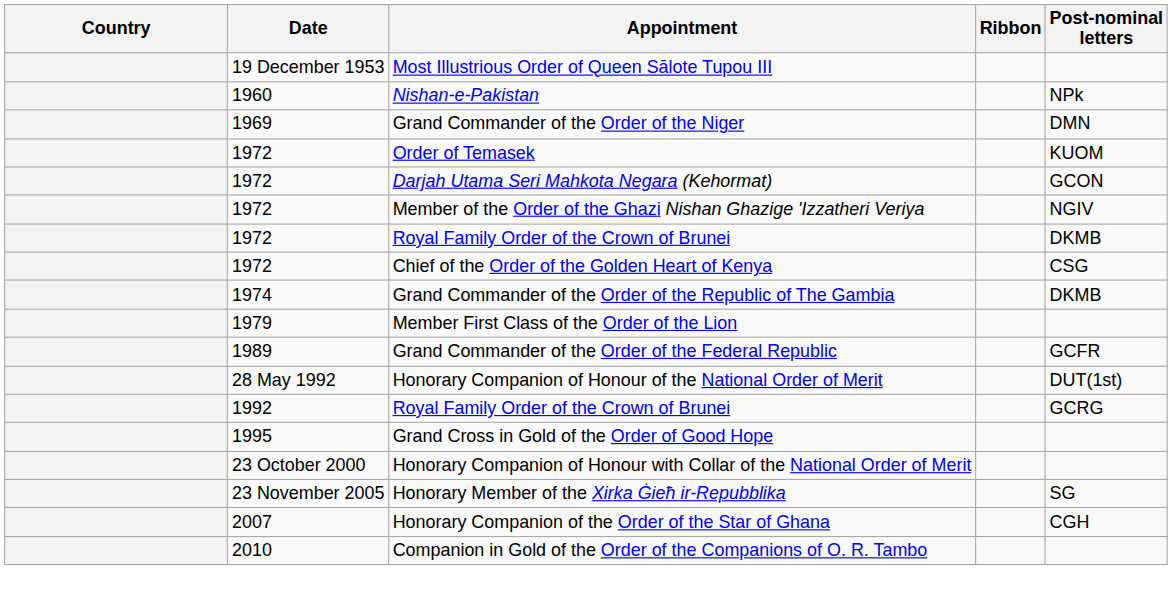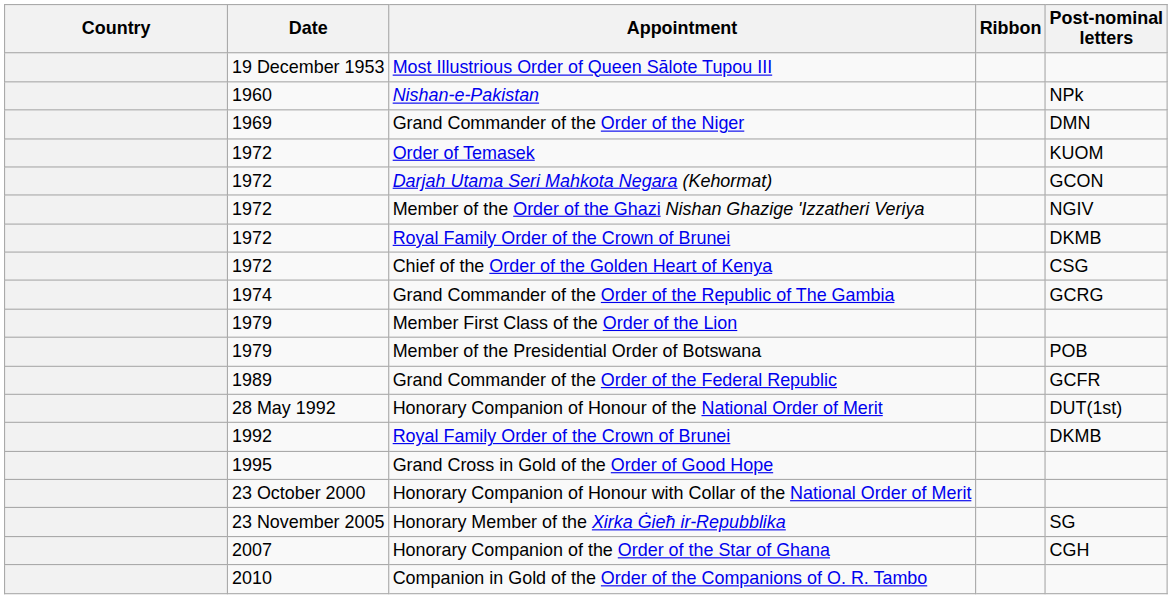Grand Commander of the Order of the Republic of The Gambia | Post-nominal letters: DKMB -> GCRG
+ row: 1979 | Member of the Presidential Order of Botswana | POB
1992 / Royal Family Order of the Crown of Brunei | Post-nominal letters: GCRG -> DKMB
